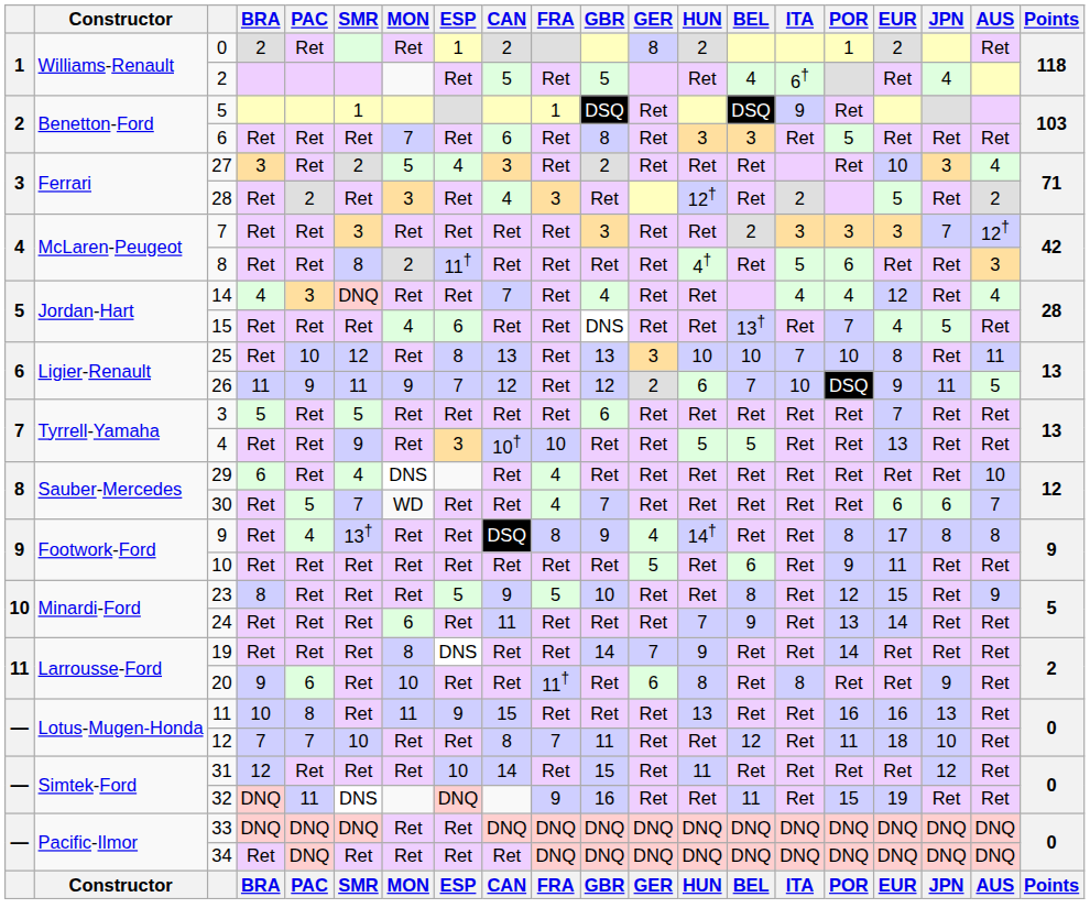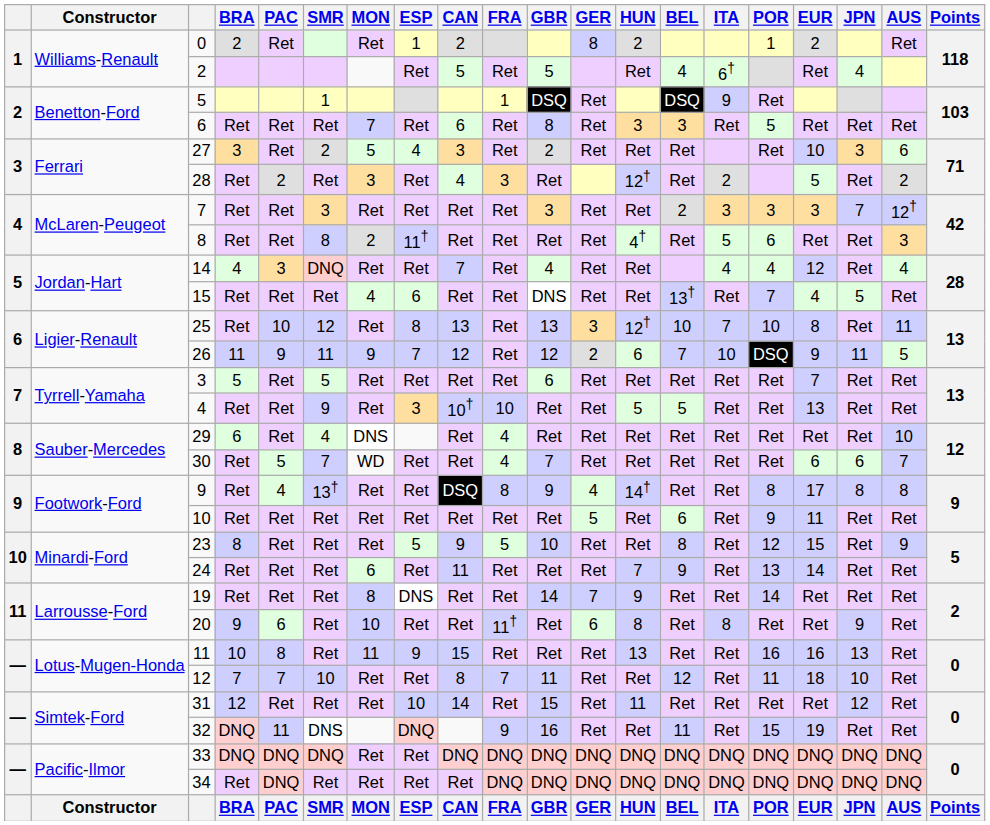27 | AUS: 4 -> 6
25 | HUN: 10 -> 12†
